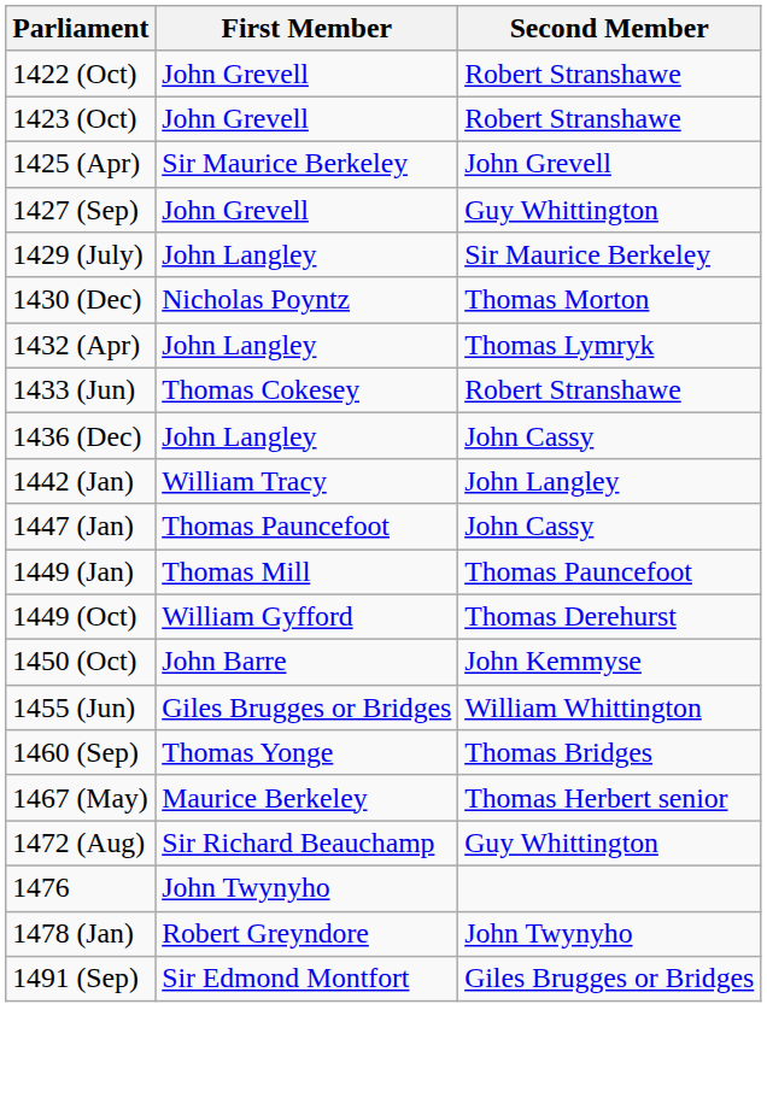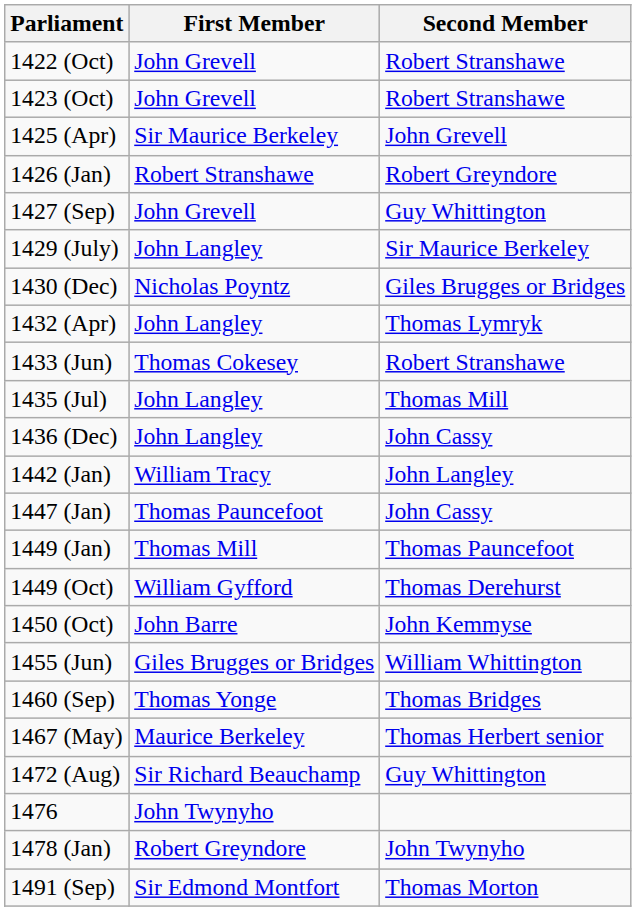+ row: 1426 (Jan) | Robert Stranshawe | Robert Greyndore
1430 (Dec) | Second Member: Thomas Morton -> Giles Brugges or Bridges
+ row: 1435 (Jul) | John Langley | Thomas Mill
1491 (Sep) | Second Member: Giles Brugges or Bridges -> Thomas Morton
